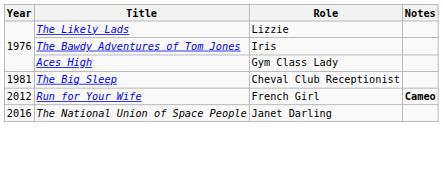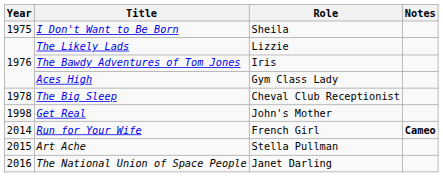+ row: 1975 | I Don't Want to Be Born | Sheila
The Big Sleep | Year: 1981 -> 1978
+ row: 1998 | Get Real | John's Mother
Run for Your Wife | Year: 2012 -> 2014
+ row: 2015 | Art Ache | Stella Pullman
